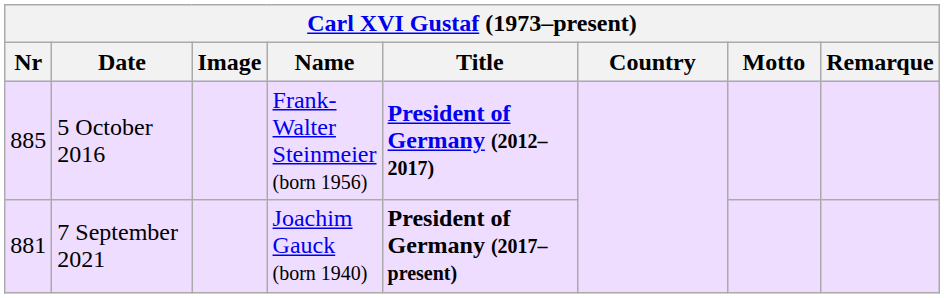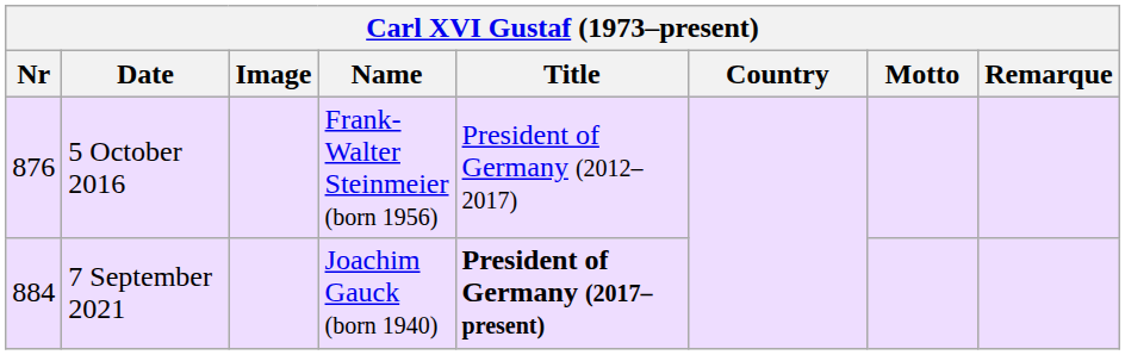5 October 2016 | Nr: 885 -> 876
5 October 2016 | Title: bold -> normal
7 September 2021 | Nr: 881 -> 884
